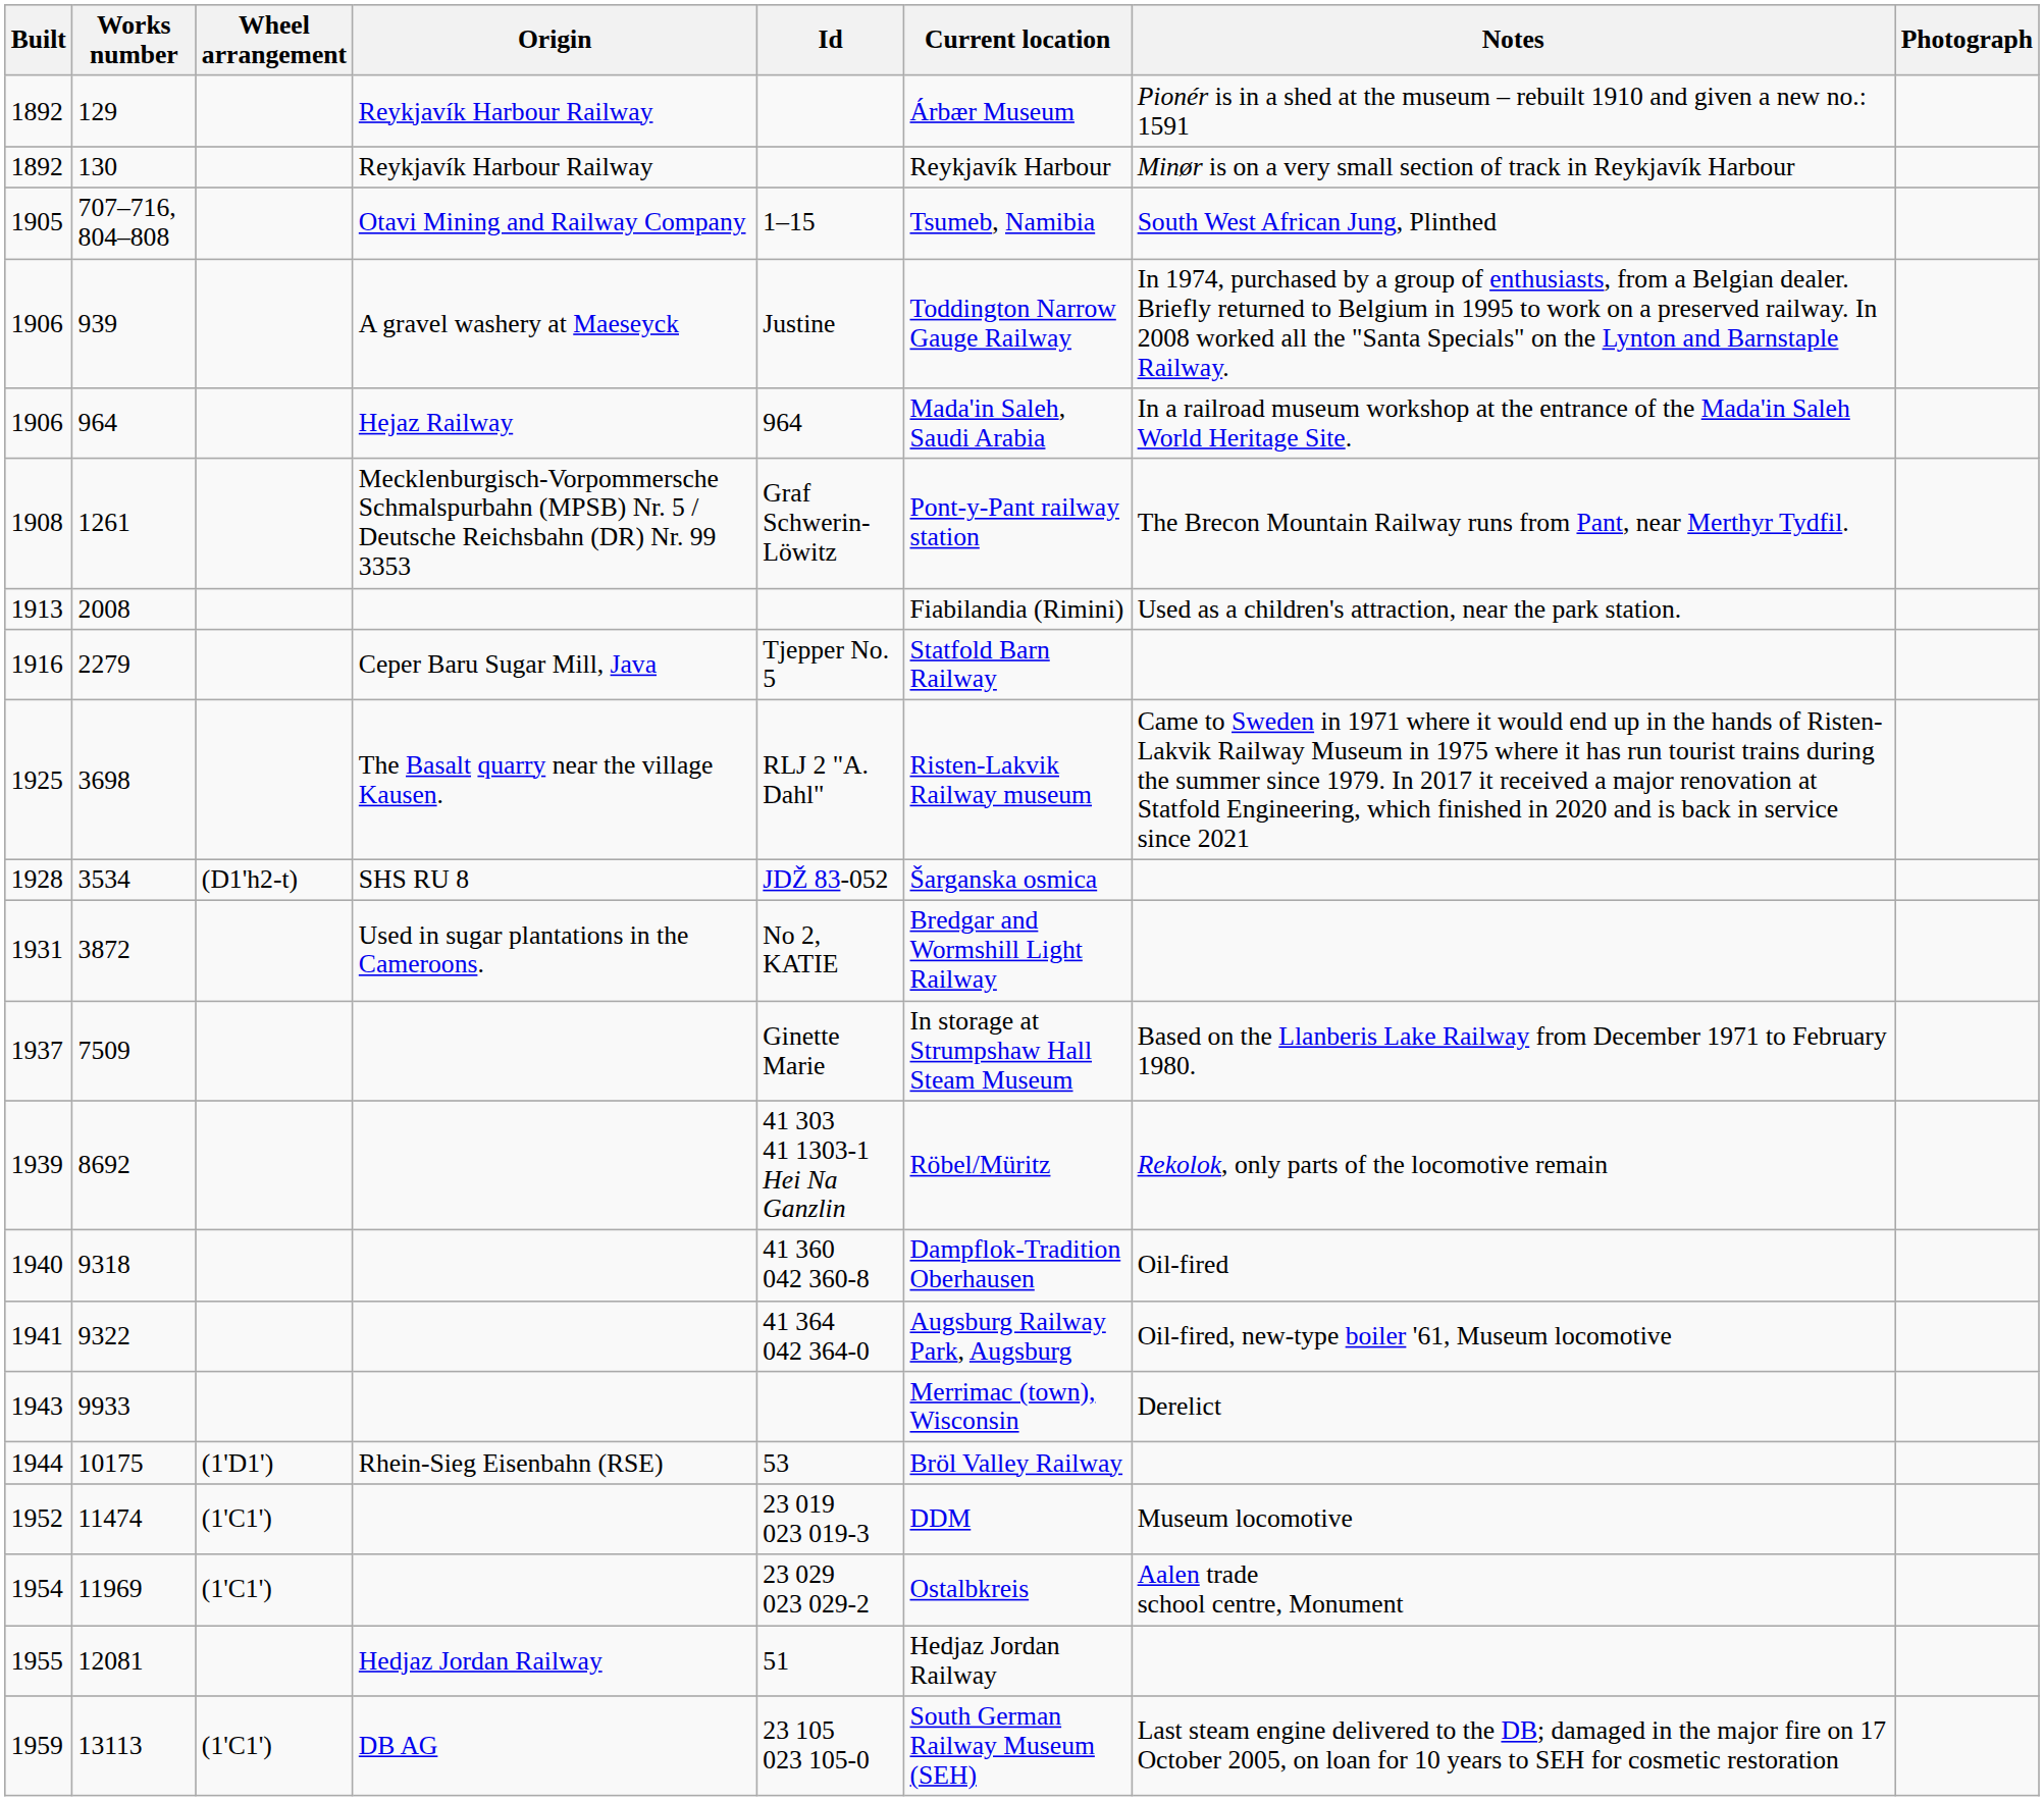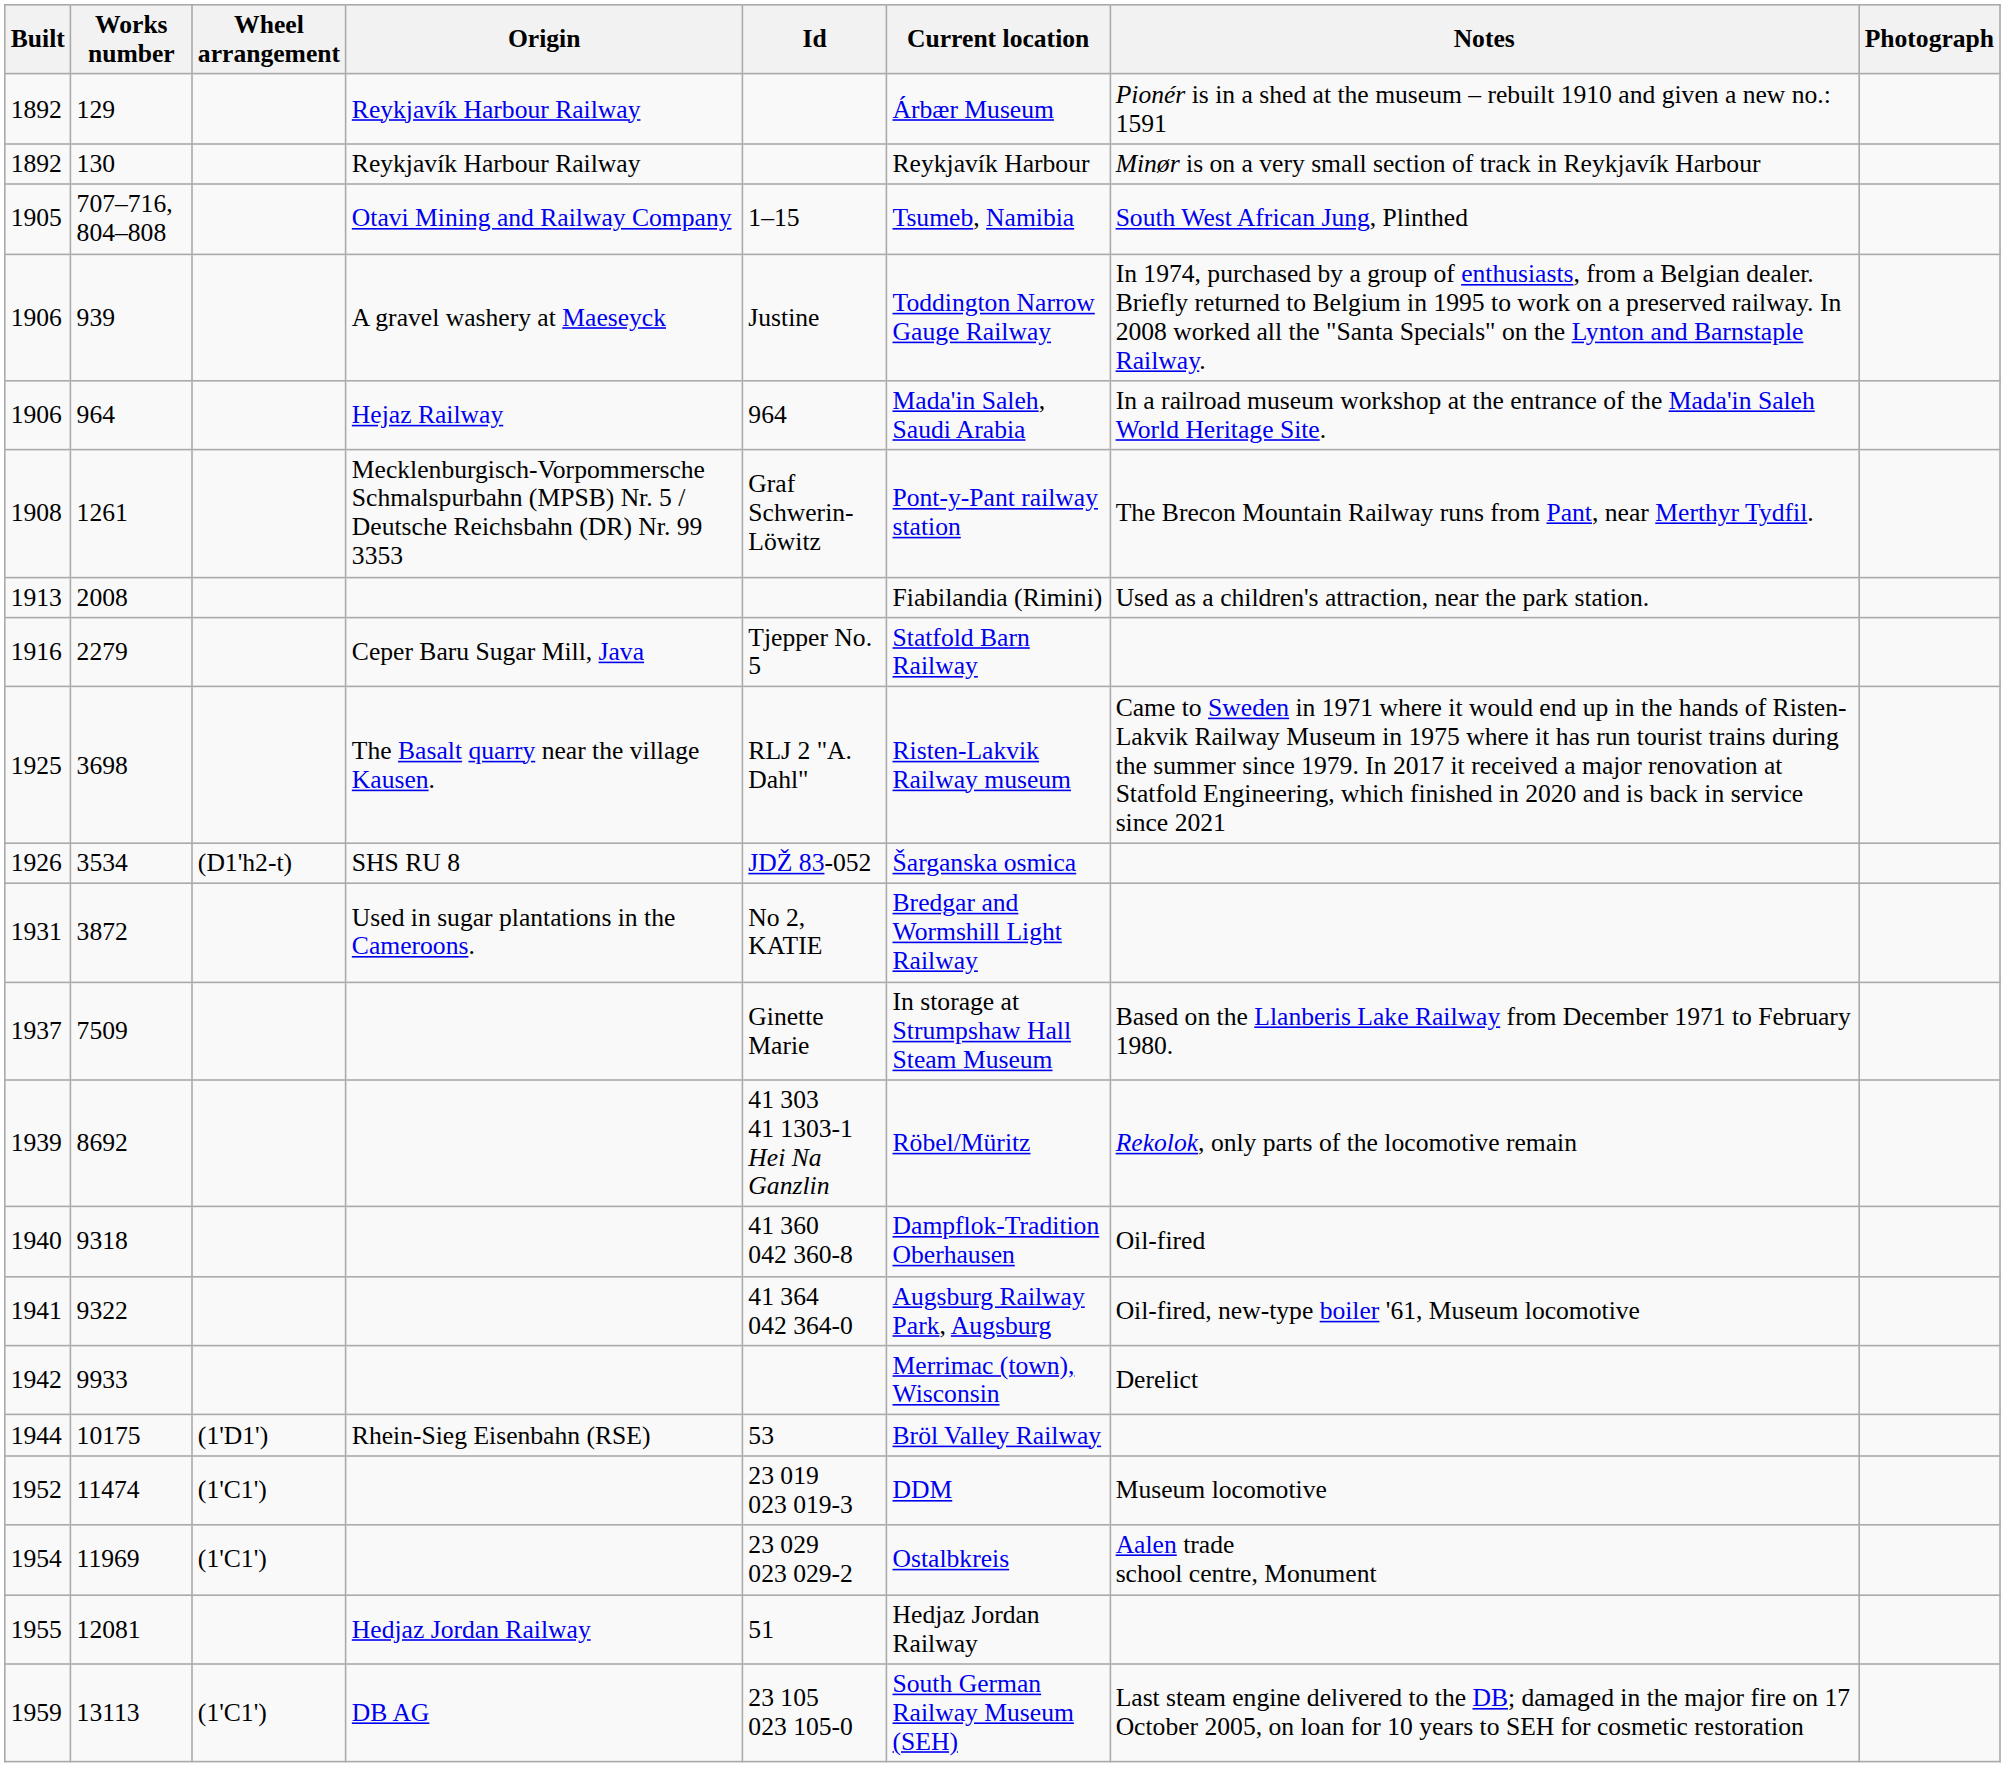3534 | Built: 1928 -> 1926
9933 | Built: 1943 -> 1942
